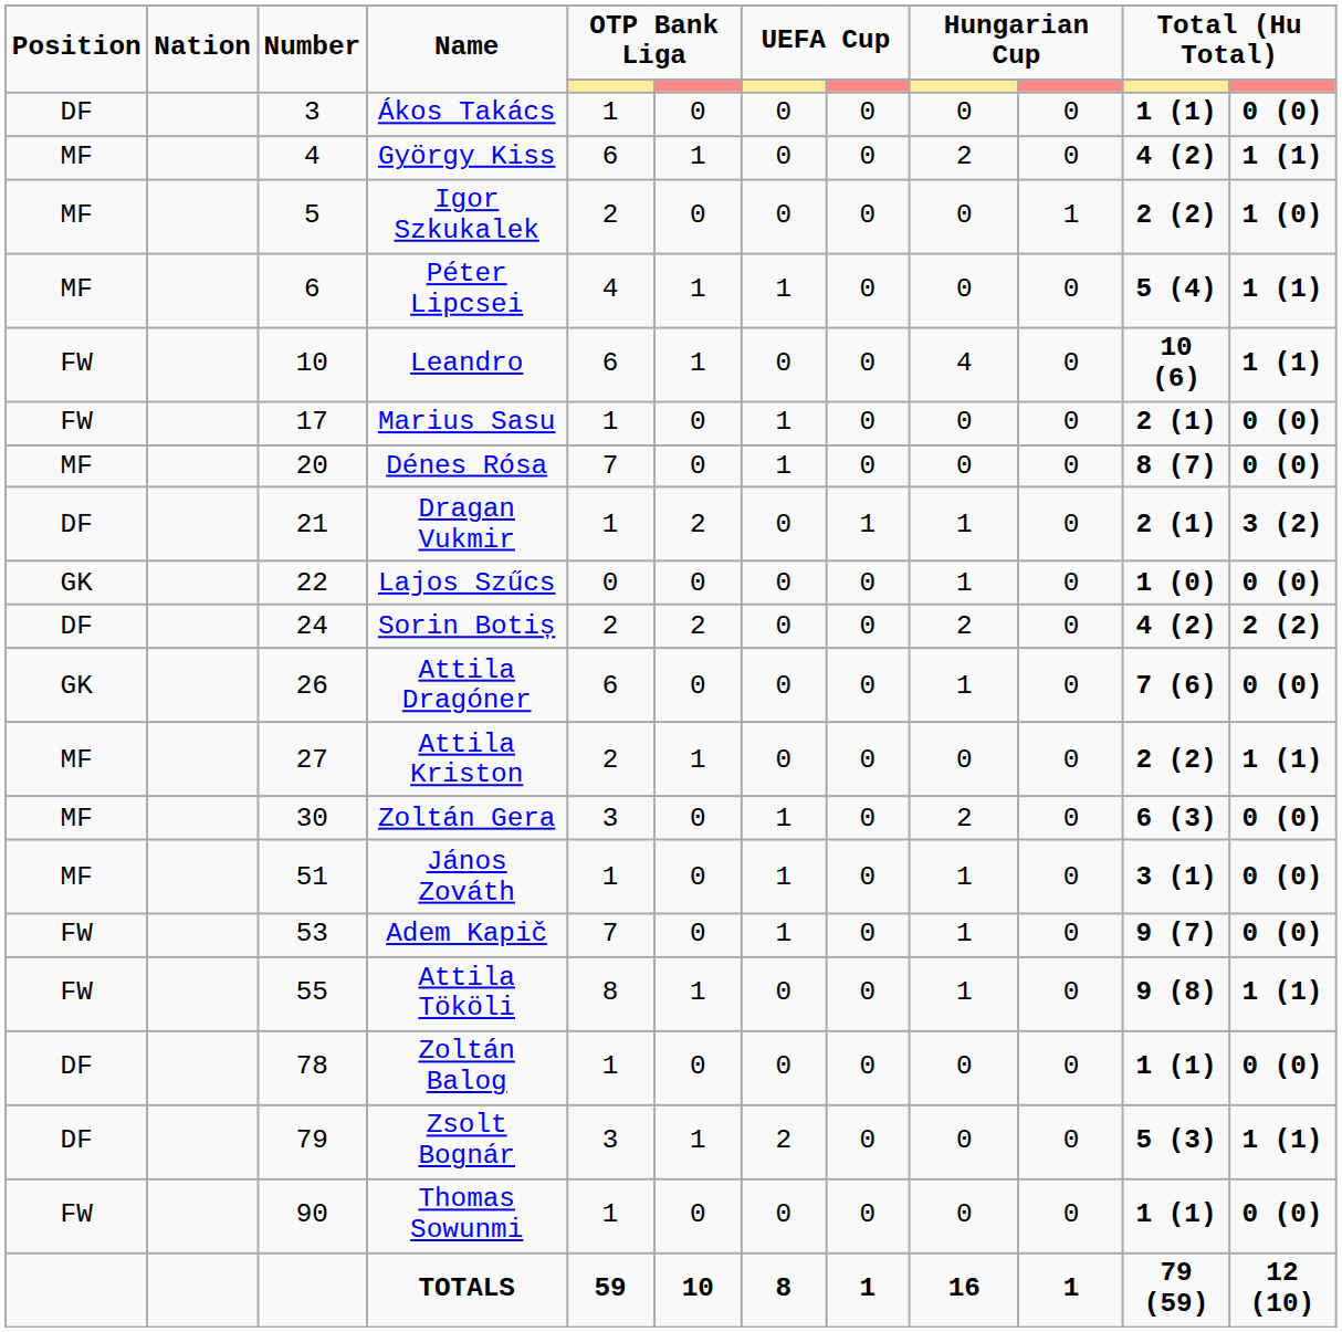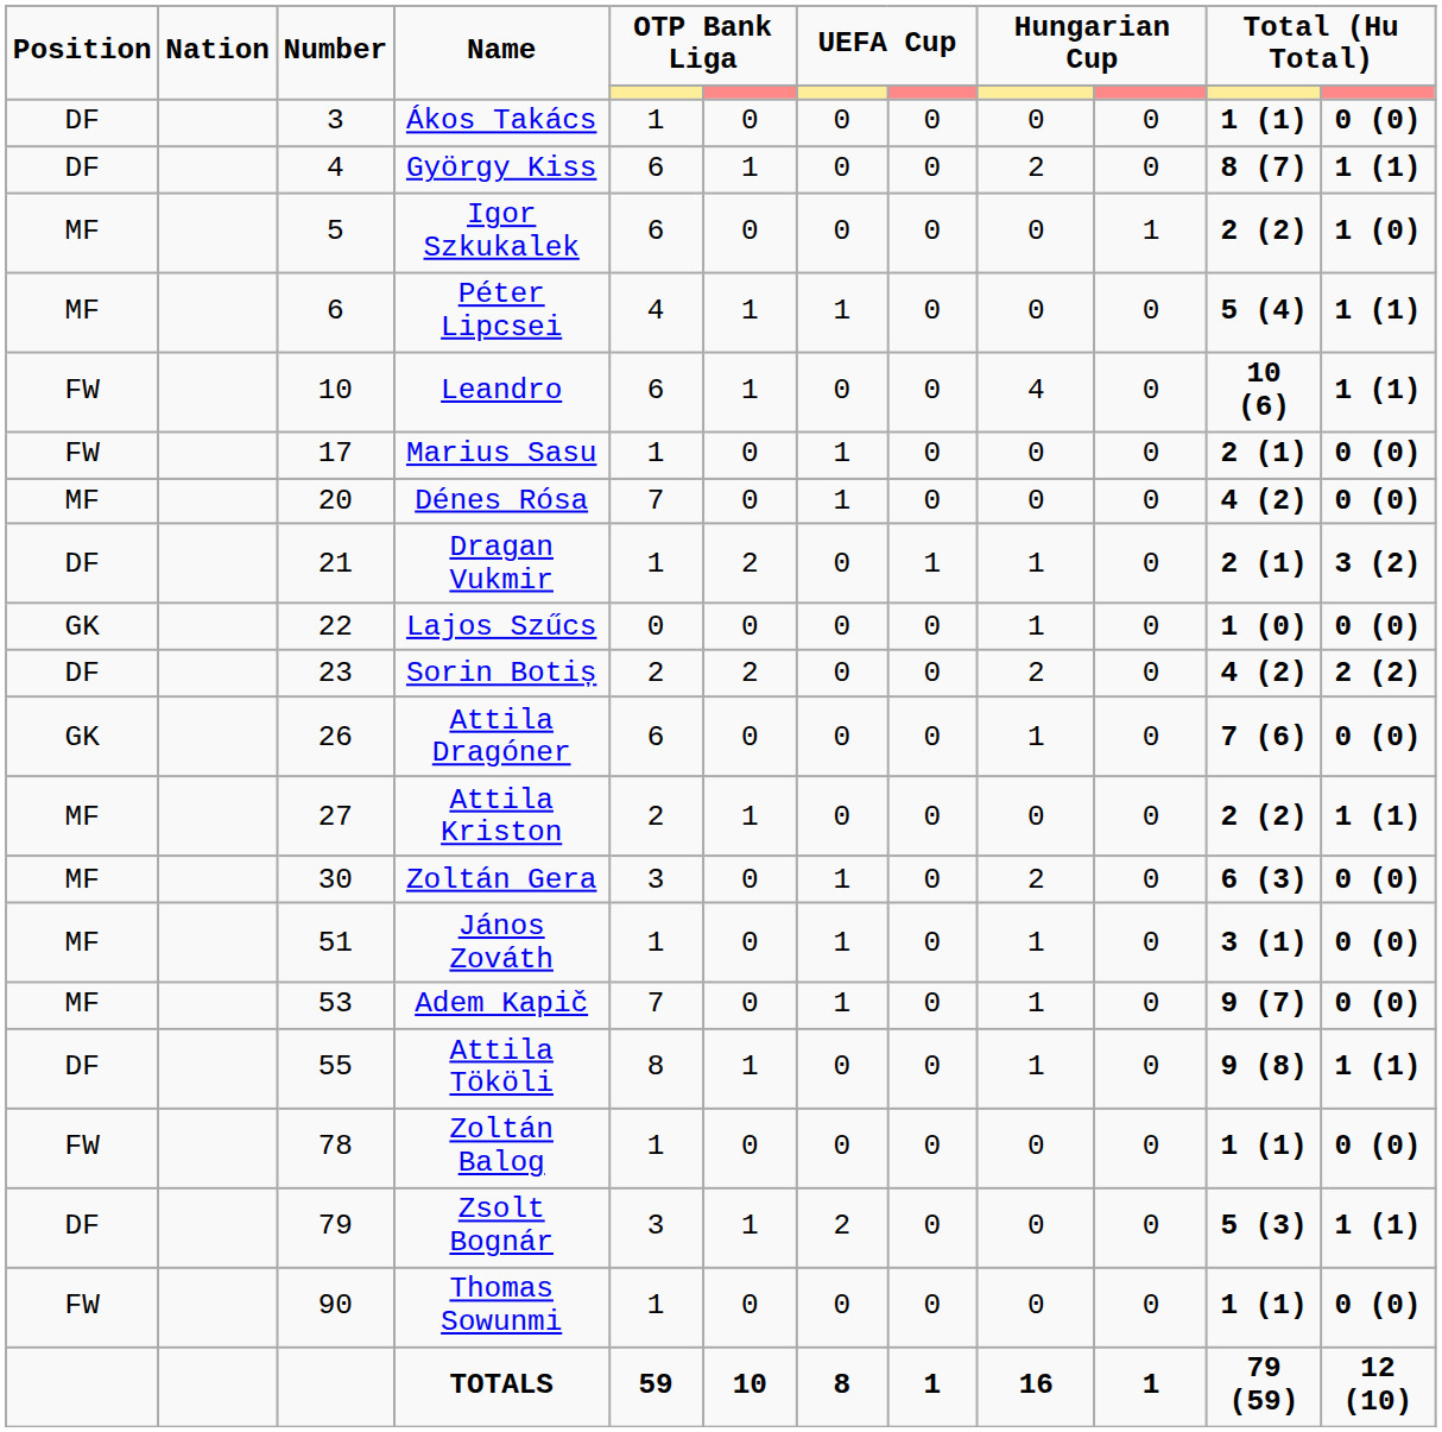György Kiss | Position: MF -> DF
György Kiss | column 11: 4 (2) -> 8 (7)
Igor Szkukalek | column 5: 2 -> 6
Dénes Rósa | column 11: 8 (7) -> 4 (2)
Sorin Botiș | Number: 24 -> 23
Adem Kapič | Position: FW -> MF
Attila Tököli | Position: FW -> DF
Zoltán Balog | Position: DF -> FW
